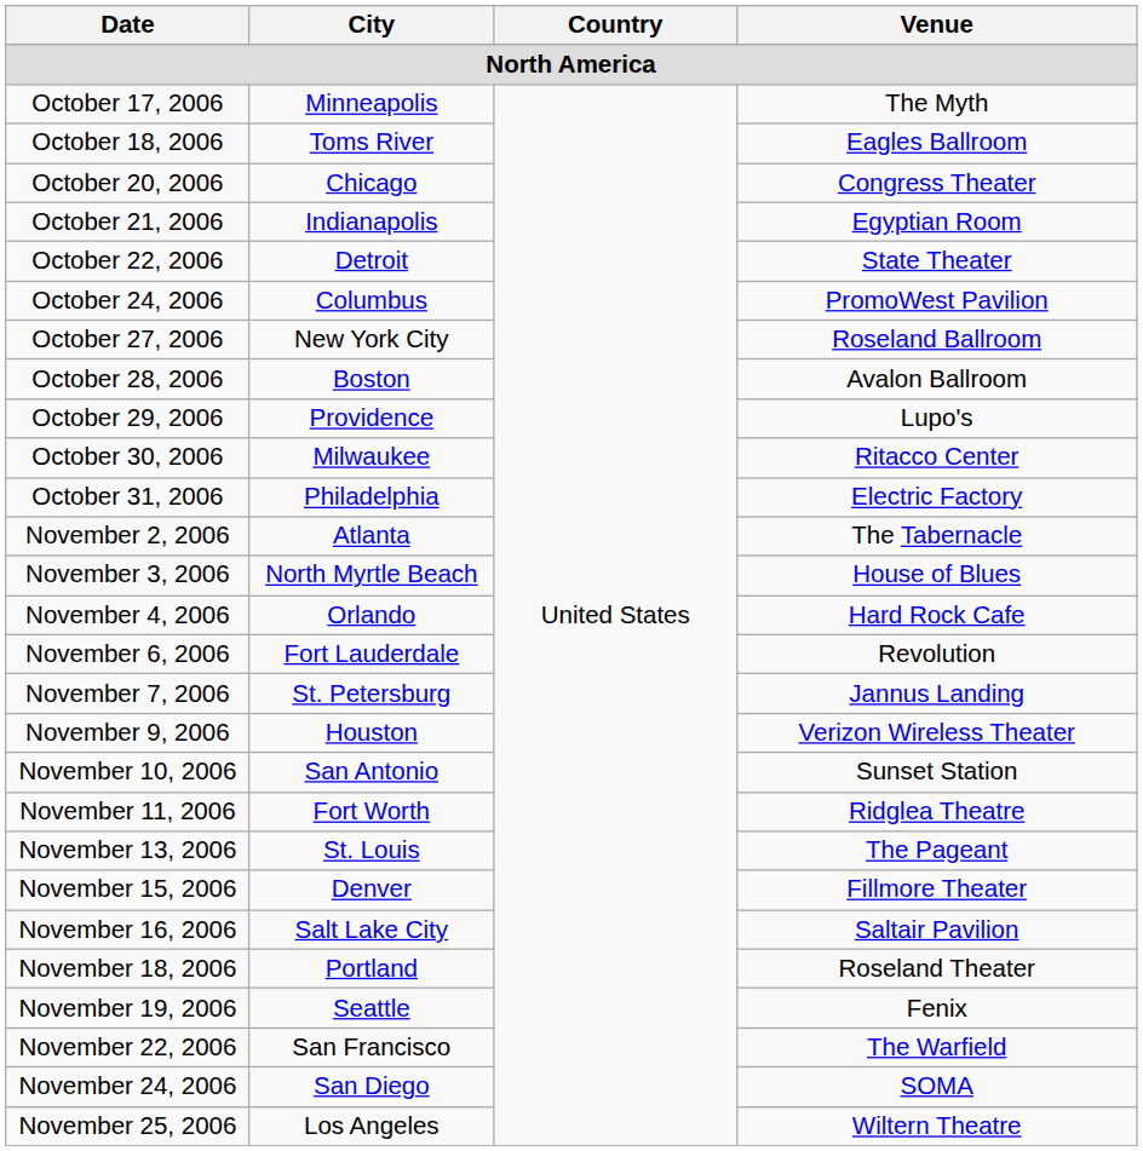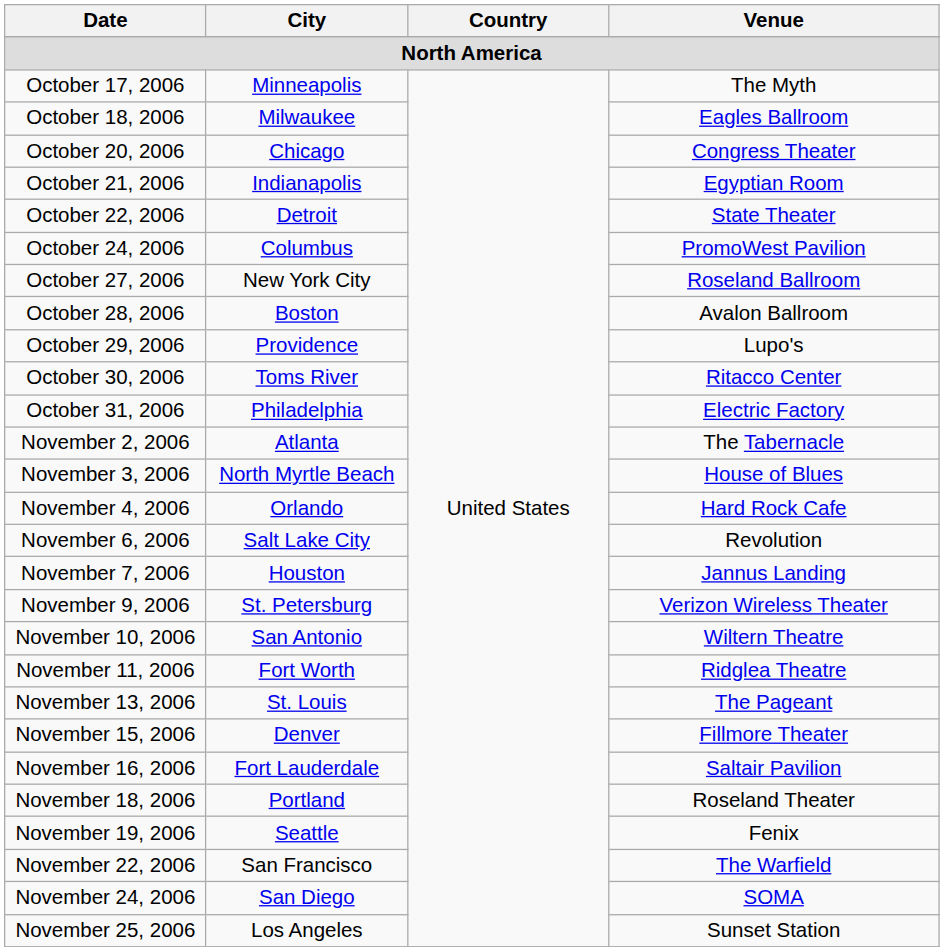October 18, 2006 | City: Toms River -> Milwaukee
October 30, 2006 | City: Milwaukee -> Toms River
November 6, 2006 | City: Fort Lauderdale -> Salt Lake City
November 7, 2006 | City: St. Petersburg -> Houston
November 9, 2006 | City: Houston -> St. Petersburg
November 10, 2006 | Venue: Sunset Station -> Wiltern Theatre
November 16, 2006 | City: Salt Lake City -> Fort Lauderdale
November 25, 2006 | Venue: Wiltern Theatre -> Sunset Station
